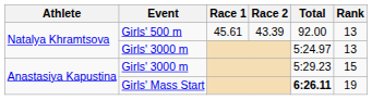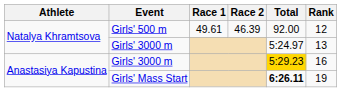Girls' 500 m | Race 1: 45.61 -> 49.61
Girls' 500 m | Race 2: 43.39 -> 46.39
Girls' 500 m | Rank: 13 -> 12
Anastasiya Kapustina / Girls' 3000 m | Total: no background -> gold background
Anastasiya Kapustina / Girls' 3000 m | Rank: 15 -> 16
